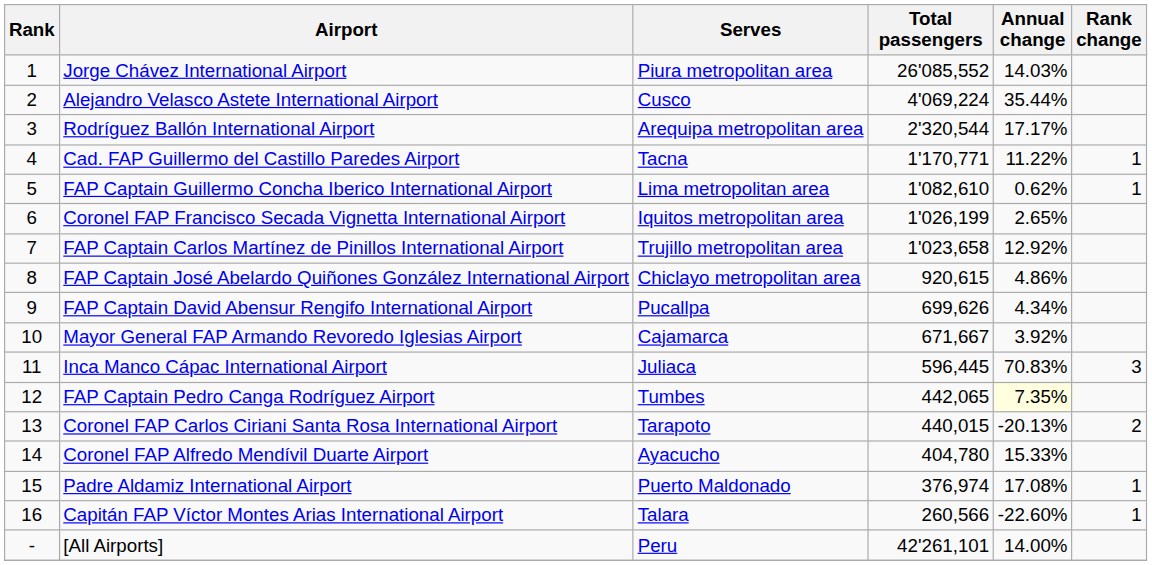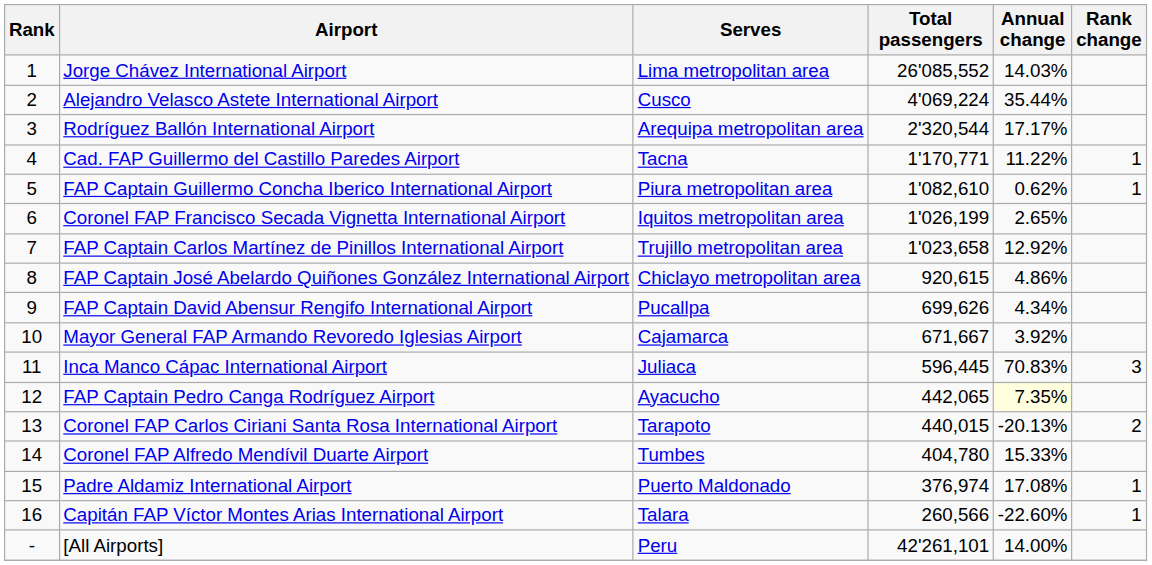Jorge Chávez International Airport | Serves: Piura metropolitan area -> Lima metropolitan area
FAP Captain Guillermo Concha Iberico International Airport | Serves: Lima metropolitan area -> Piura metropolitan area
FAP Captain Pedro Canga Rodríguez Airport | Serves: Tumbes -> Ayacucho
Coronel FAP Alfredo Mendívil Duarte Airport | Serves: Ayacucho -> Tumbes
